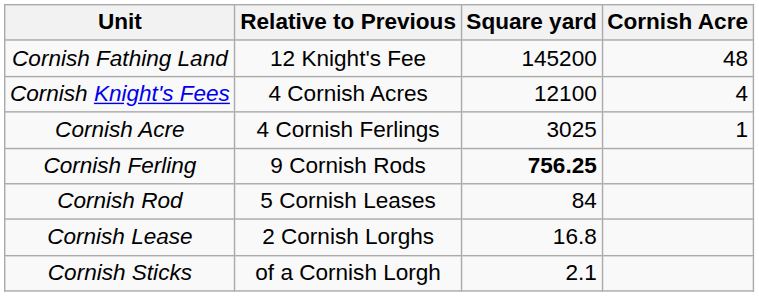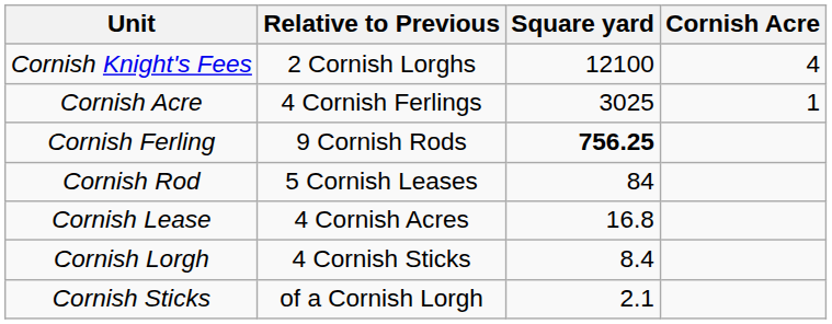- row: Cornish Fathing Land | 12 Knight's Fee | 145200 | 48
Cornish Knight's Fees | Relative to Previous: 4 Cornish Acres -> 2 Cornish Lorghs
Cornish Lease | Relative to Previous: 2 Cornish Lorghs -> 4 Cornish Acres
+ row: Cornish Lorgh | 4 Cornish Sticks | 8.4
